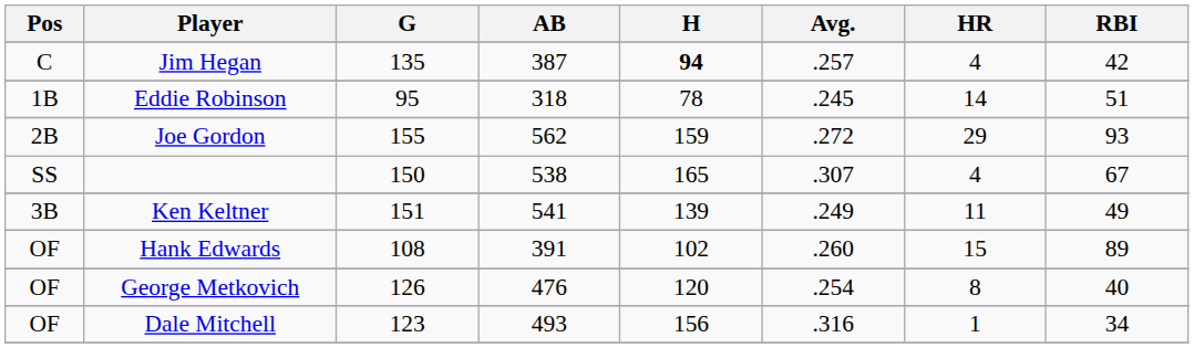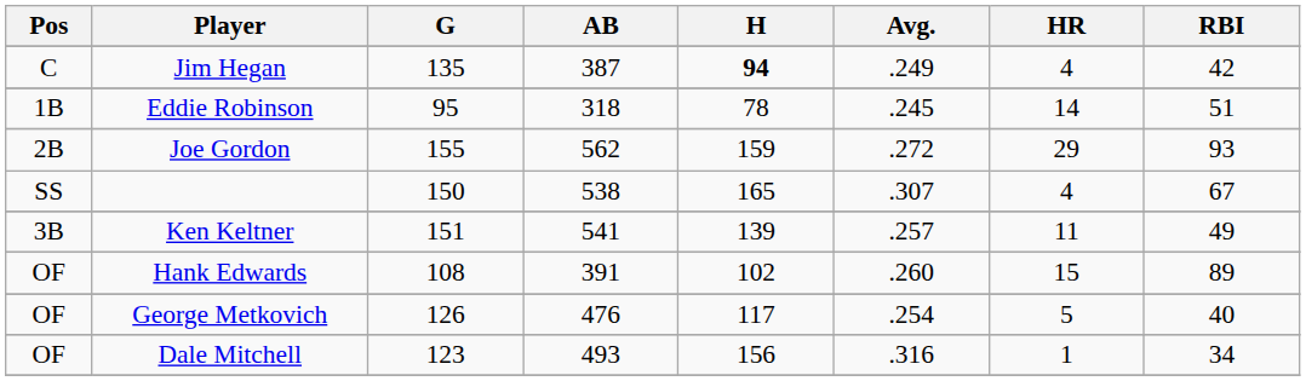Jim Hegan | Avg.: .257 -> .249
Ken Keltner | Avg.: .249 -> .257
George Metkovich | H: 120 -> 117
George Metkovich | HR: 8 -> 5
